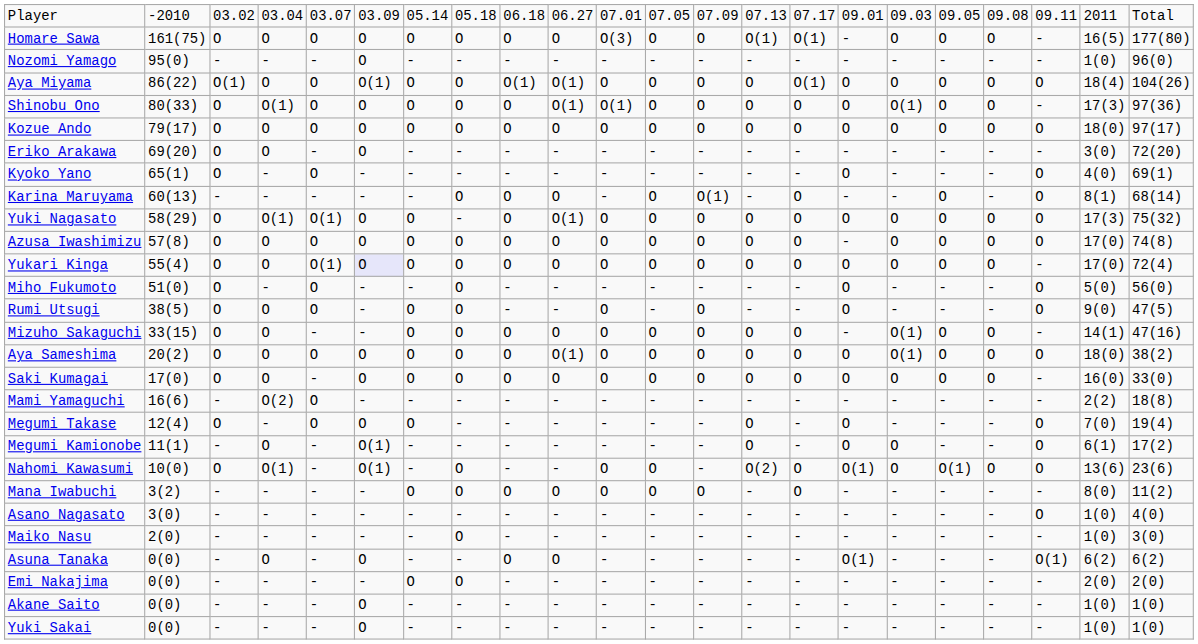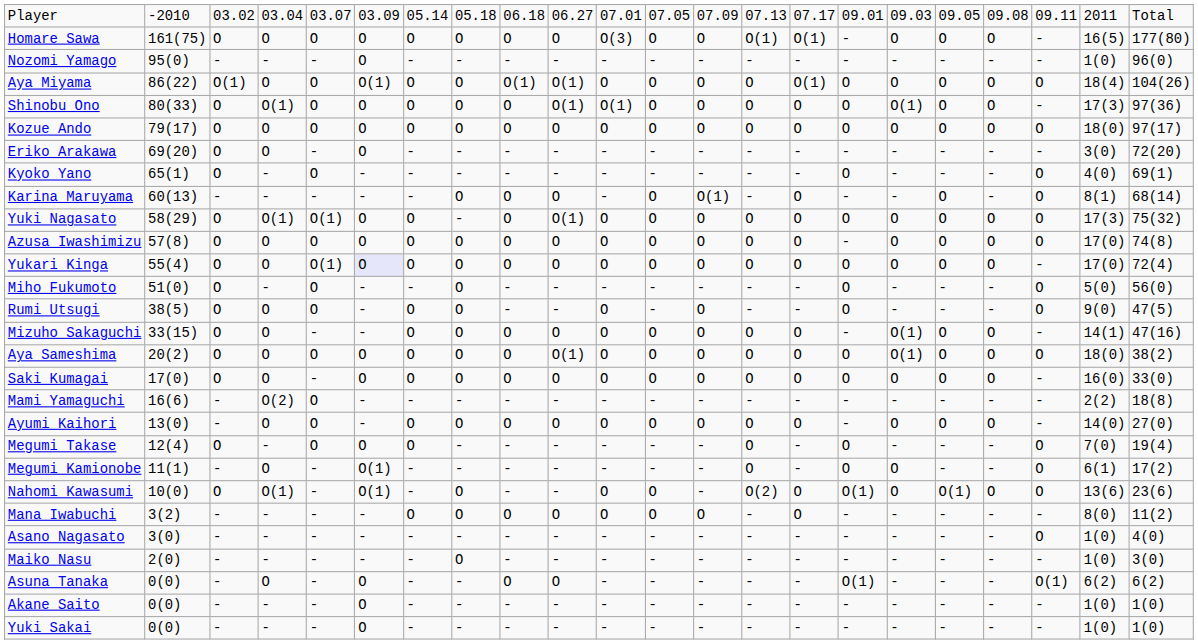+ row: Ayumi Kaihori | 13(0) | - | O | O | - | O | O | O | O | O | O | O | O | O | - | O | O | O | - | 14(0) | 27(0)
- row: Emi Nakajima | 0(0) | - | - | - | - | O | O | - | - | - | - | - | - | - | - | - | - | - | - | 2(0) | 2(0)
